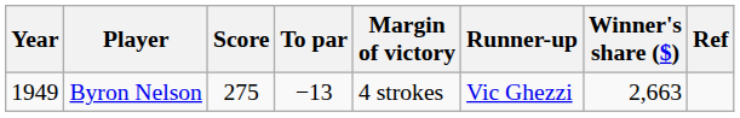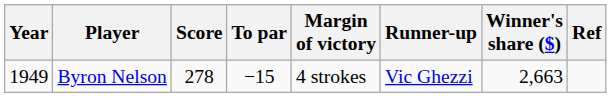Byron Nelson | Score: 275 -> 278
Byron Nelson | To par: −13 -> −15
